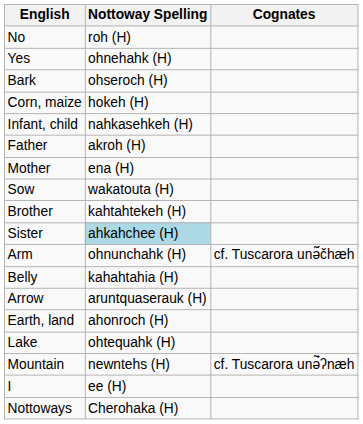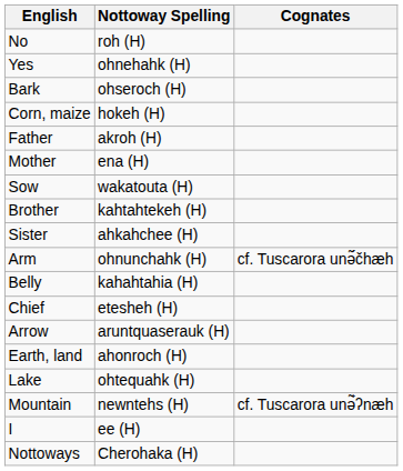- row: Infant, child | nahkasehkeh (H)
Sister | Nottoway Spelling: lightblue background -> no background
+ row: Chief | etesheh (H)
